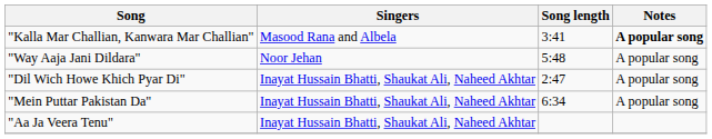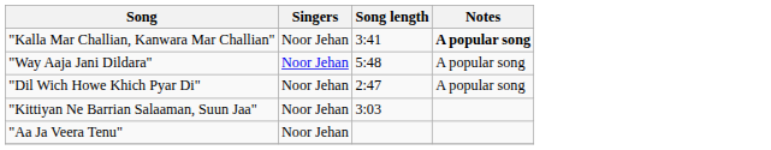"Kalla Mar Challian, Kanwara Mar Challian" | Singers: Masood Rana and Albela -> Noor Jehan
"Dil Wich Howe Khich Pyar Di" | Singers: Inayat Hussain Bhatti, Shaukat Ali, Naheed Akhtar -> Noor Jehan
+ row: "Kittiyan Ne Barrian Salaaman, Suun Jaa" | Noor Jehan | 3:03
- row: "Mein Puttar Pakistan Da" | Inayat Hussain Bhatti, Shaukat Ali, Naheed Akhtar | 6:34 | A popular song
"Aa Ja Veera Tenu" | Singers: Inayat Hussain Bhatti, Shaukat Ali, Naheed Akhtar -> Noor Jehan
